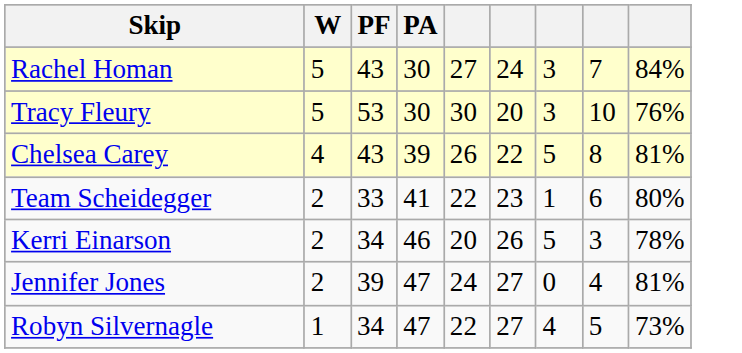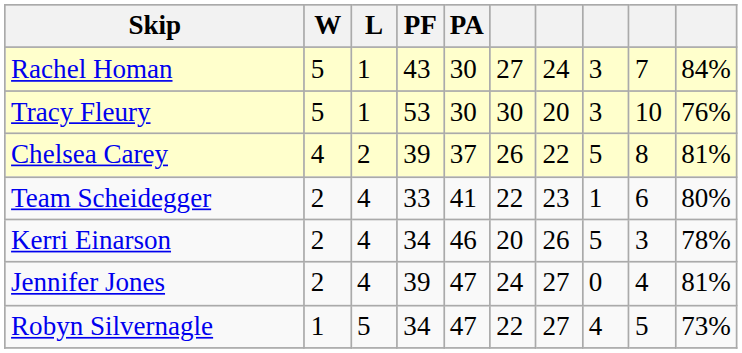+ column: L | 1 | 1 | 2 | 4 | 4 | 4 | 5
Chelsea Carey | PF: 43 -> 39
Chelsea Carey | PA: 39 -> 37
